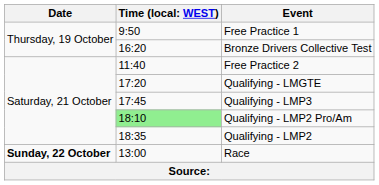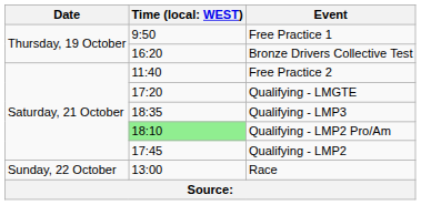Qualifying - LMP3 | column 2: 17:45 -> 18:35
Qualifying - LMP2 | column 2: 18:35 -> 17:45
Race | Date: bold -> normal
